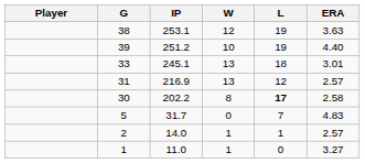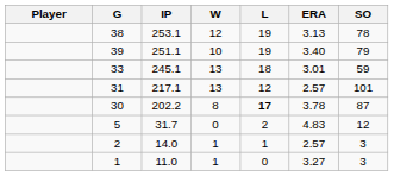+ column: SO | 78 | 79 | 59 | 101 | 87 | 12 | 3 | 3
38 | ERA: 3.63 -> 3.13
39 | IP: 251.2 -> 251.1
39 | ERA: 4.40 -> 3.40
31 | IP: 216.9 -> 217.1
30 | ERA: 2.58 -> 3.78
5 | L: 7 -> 2
